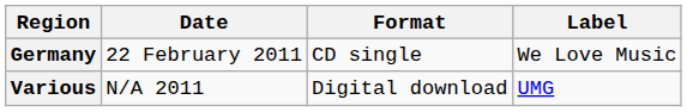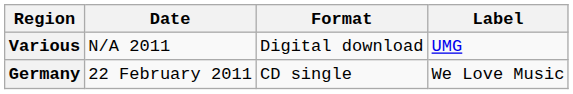rows swapped: Germany <-> Various
